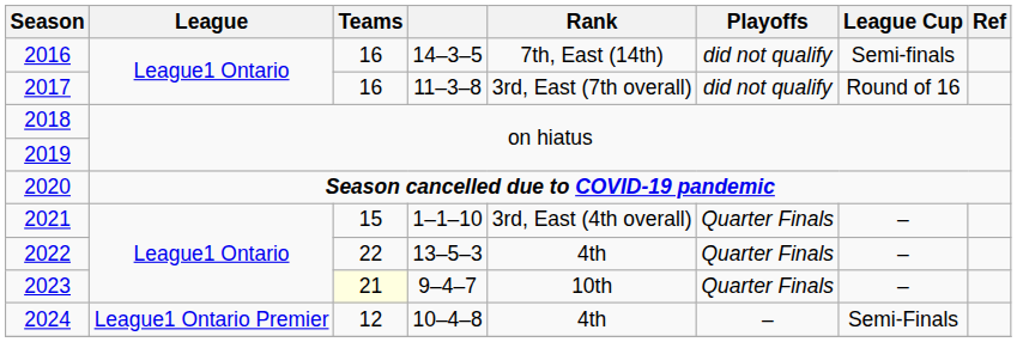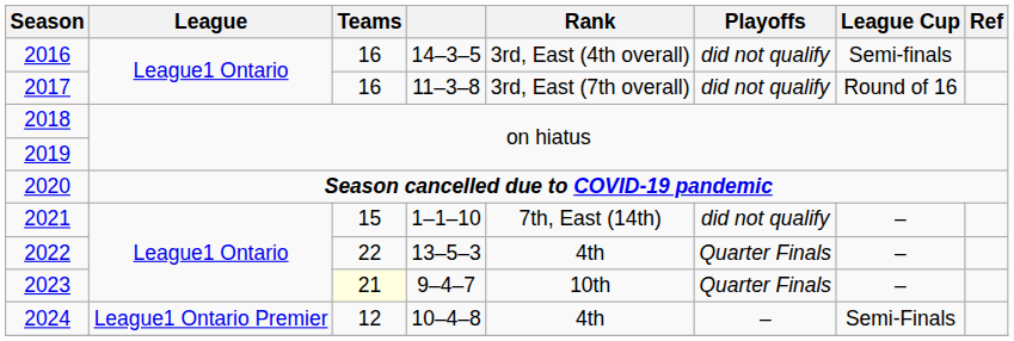2016 | Rank: 7th, East (14th) -> 3rd, East (4th overall)
2021 | Rank: 3rd, East (4th overall) -> 7th, East (14th)
2021 | Playoffs: Quarter Finals -> did not qualify
